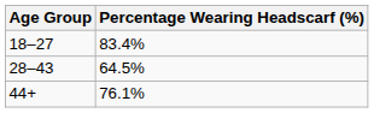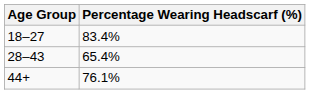28–43 | Percentage Wearing Headscarf (%): 64.5% -> 65.4%
